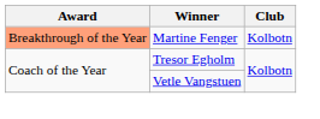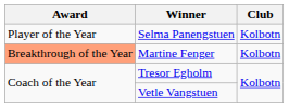+ row: Player of the Year | Selma Panengstuen | Kolbotn
